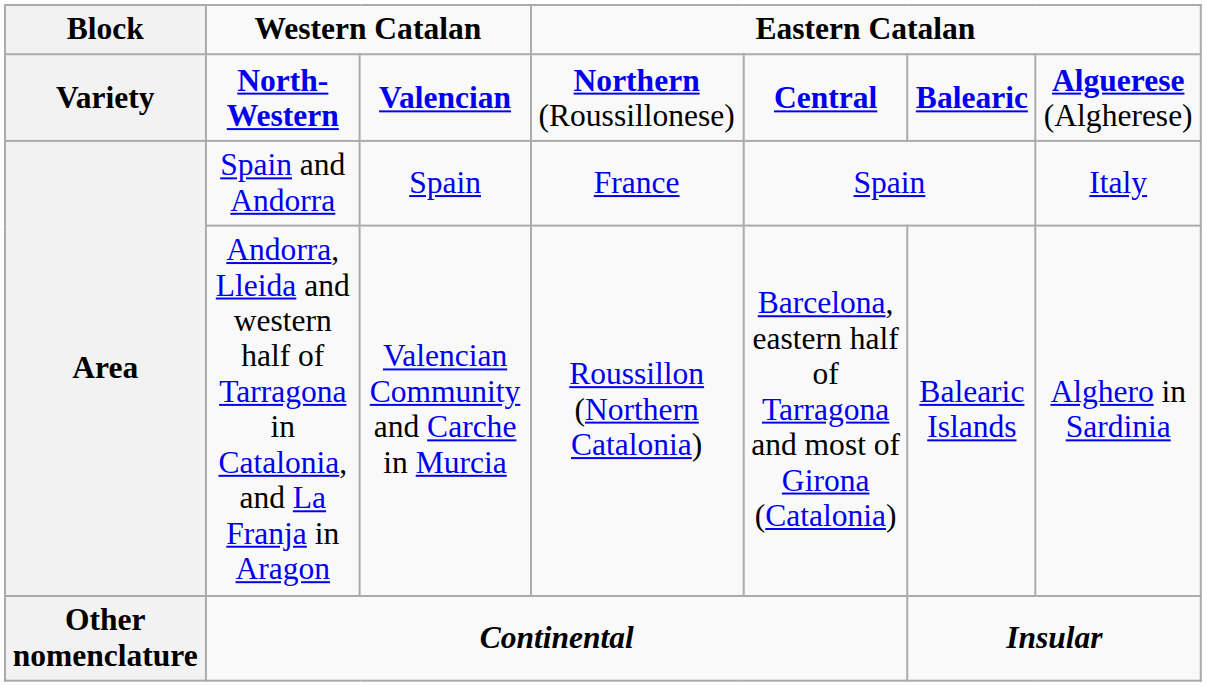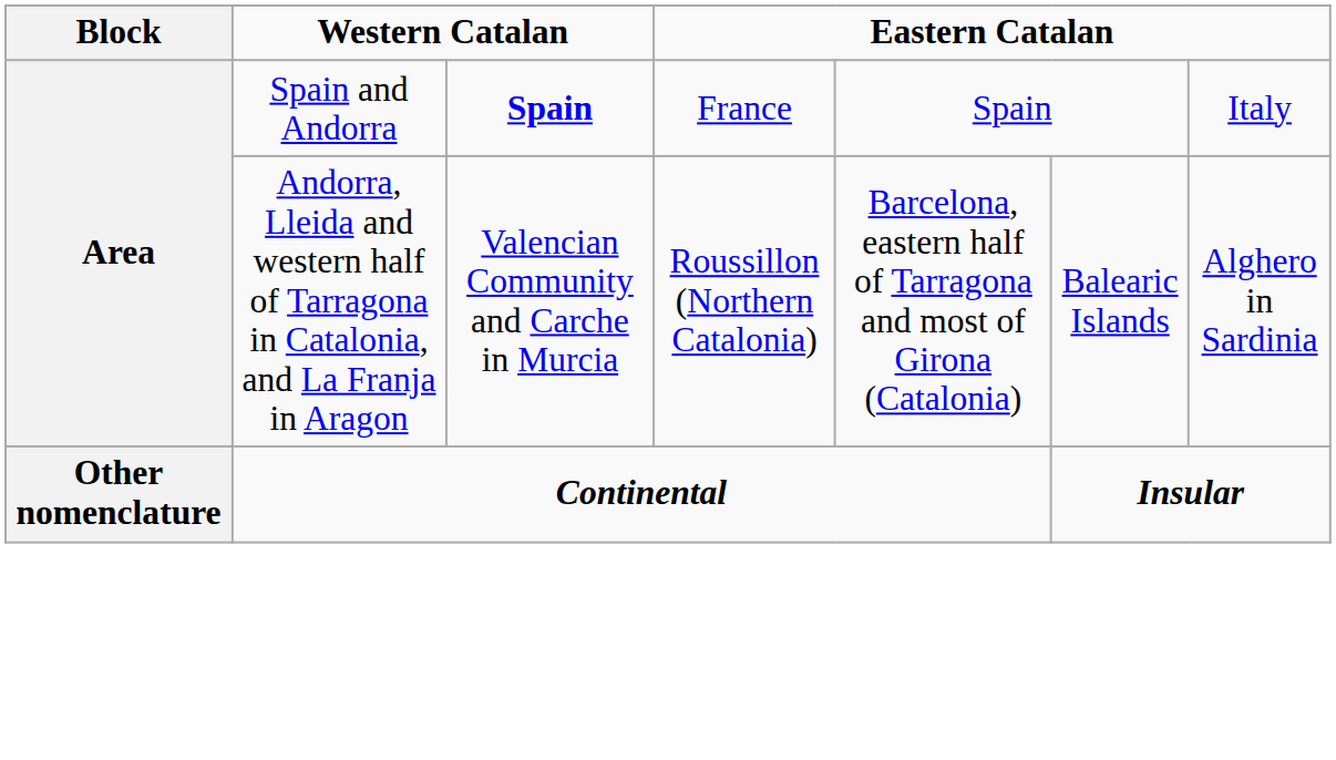- row: Variety | North-Western | Valencian | Northern (Roussillonese) | Central | Balearic | Alguerese (Algherese)
Spain and Andorra | column 3: normal -> bold
